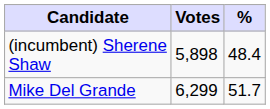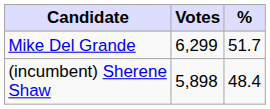rows swapped: Mike Del Grande <-> (incumbent) Sherene Shaw
